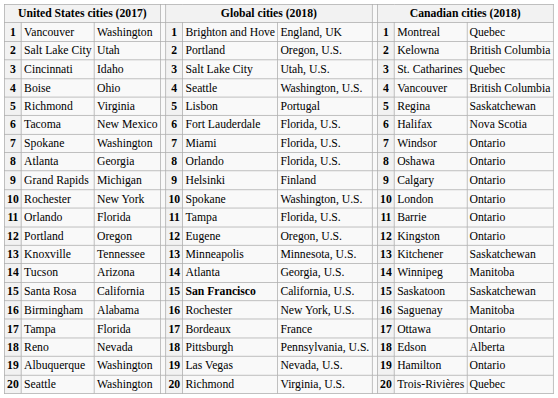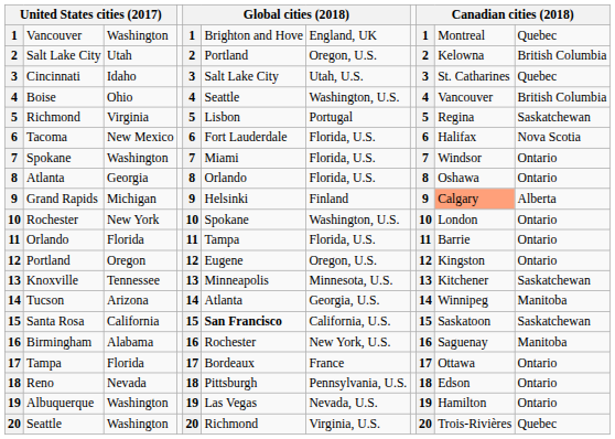Grand Rapids | column 10: no background -> lightsalmon background
Grand Rapids | column 11: Ontario -> Alberta
Reno | column 11: Alberta -> Ontario
